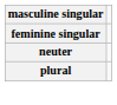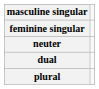+ row: dual
